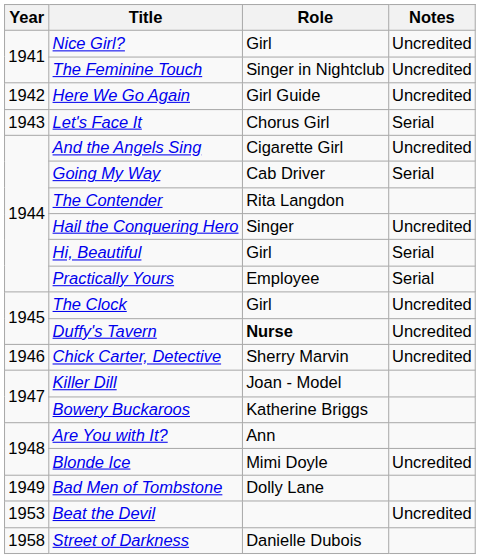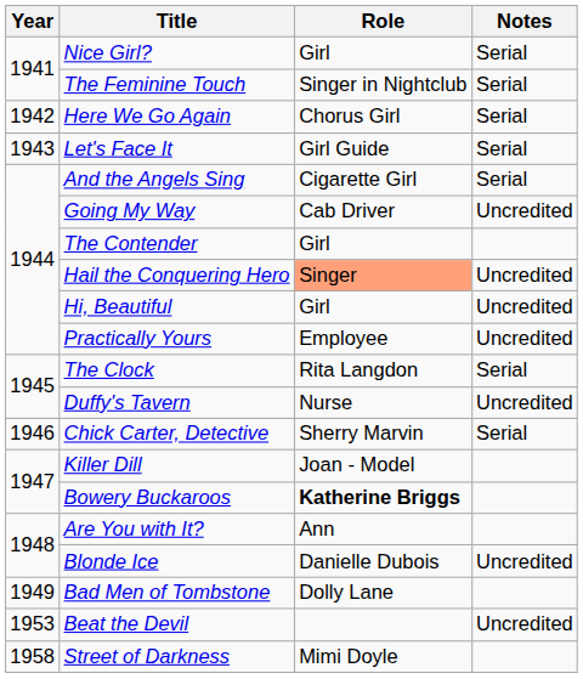Nice Girl? | Notes: Uncredited -> Serial
The Feminine Touch | Notes: Uncredited -> Serial
Here We Go Again | Role: Girl Guide -> Chorus Girl
Here We Go Again | Notes: Uncredited -> Serial
Let's Face It | Role: Chorus Girl -> Girl Guide
And the Angels Sing | Notes: Uncredited -> Serial
Going My Way | Notes: Serial -> Uncredited
The Contender | Role: Rita Langdon -> Girl
Hail the Conquering Hero | Role: no background -> lightsalmon background
Hi, Beautiful | Notes: Serial -> Uncredited
Practically Yours | Notes: Serial -> Uncredited
The Clock | Role: Girl -> Rita Langdon
The Clock | Notes: Uncredited -> Serial
Duffy's Tavern | Role: bold -> normal
Chick Carter, Detective | Notes: Uncredited -> Serial
Bowery Buckaroos | Role: normal -> bold
Blonde Ice | Role: Mimi Doyle -> Danielle Dubois
Street of Darkness | Role: Danielle Dubois -> Mimi Doyle
